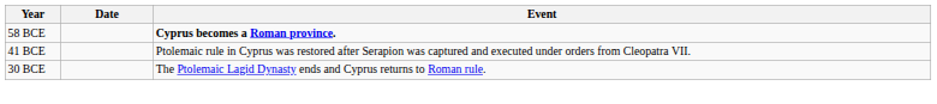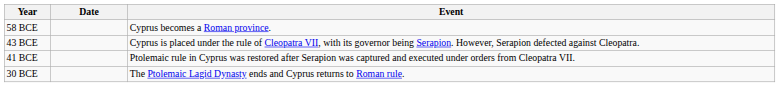58 BCE | Event: bold -> normal
+ row: 43 BCE | Cyprus is placed under the rule of Cleopatra VII, with its governor being Serapion. However, Serapion defected against Cleopatra.
